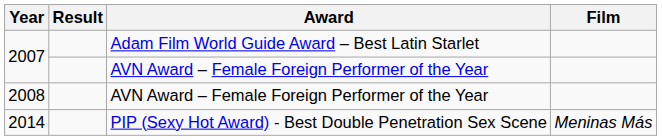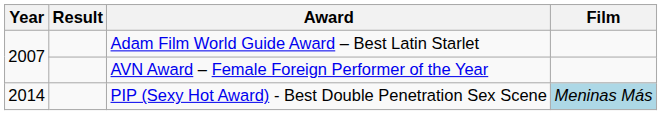- row: 2008 | AVN Award – Female Foreign Performer of the Year
2014 | Film: no background -> lightblue background
